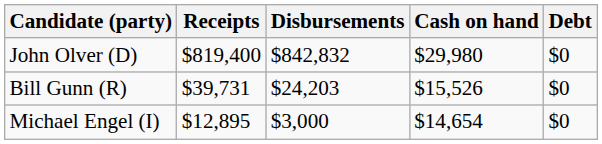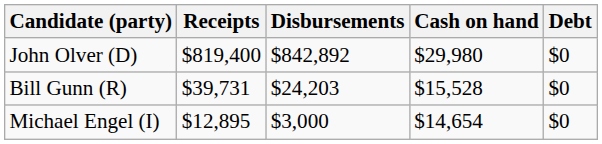John Olver (D) | Disbursements: $842,832 -> $842,892
Bill Gunn (R) | Cash on hand: $15,526 -> $15,528
